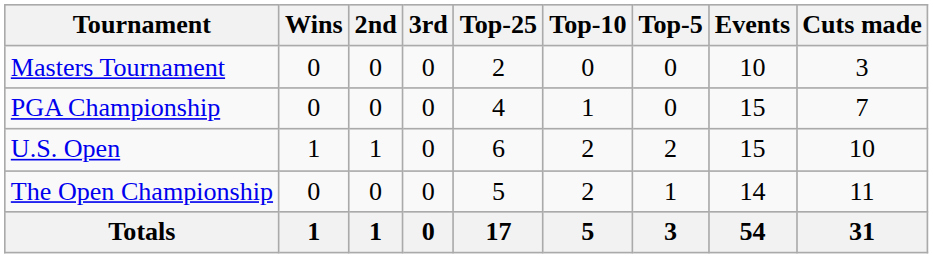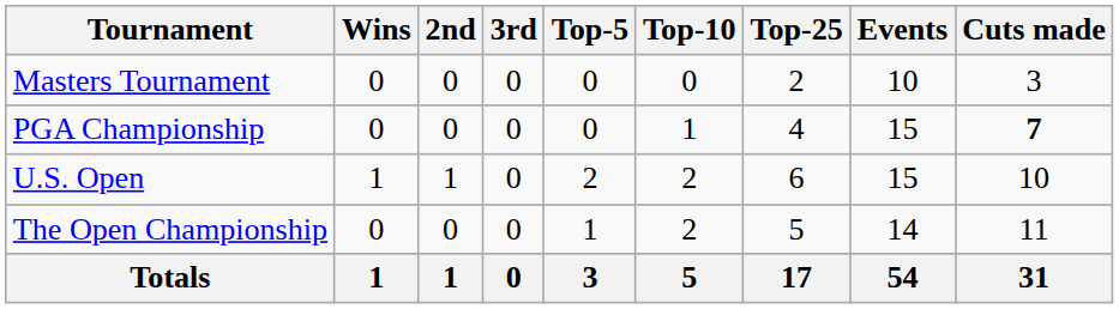columns swapped: Top-5 <-> Top-25
PGA Championship | Cuts made: normal -> bold
